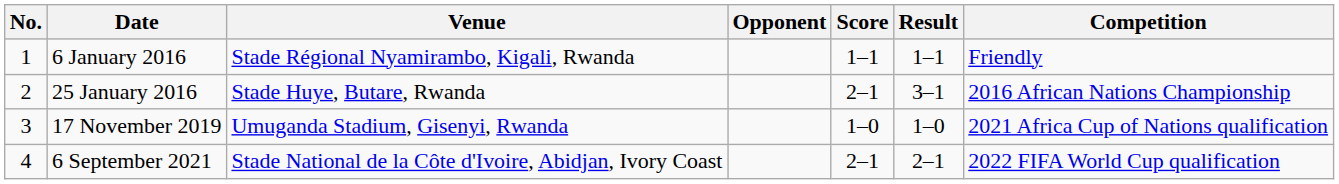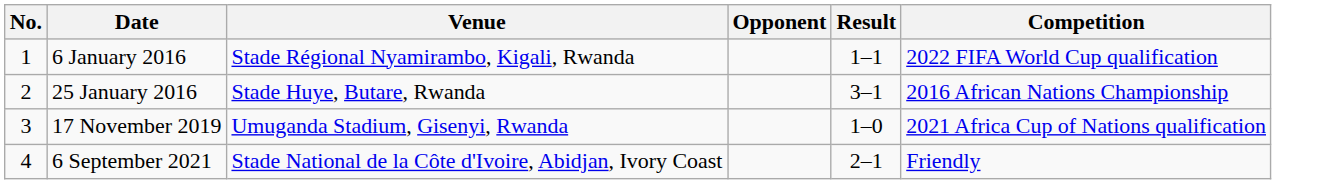- column: Score | 1–1 | 2–1 | 1–0 | 2–1
6 January 2016 | Competition: Friendly -> 2022 FIFA World Cup qualification
6 September 2021 | Competition: 2022 FIFA World Cup qualification -> Friendly
